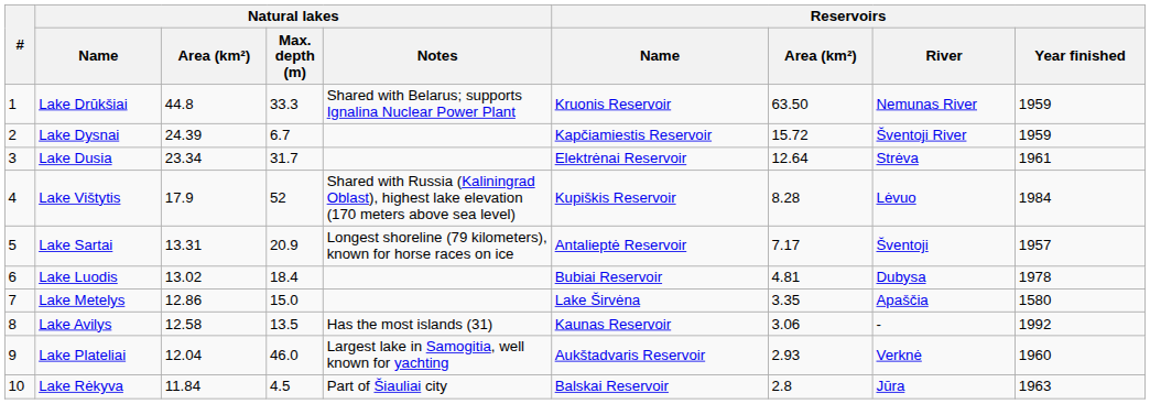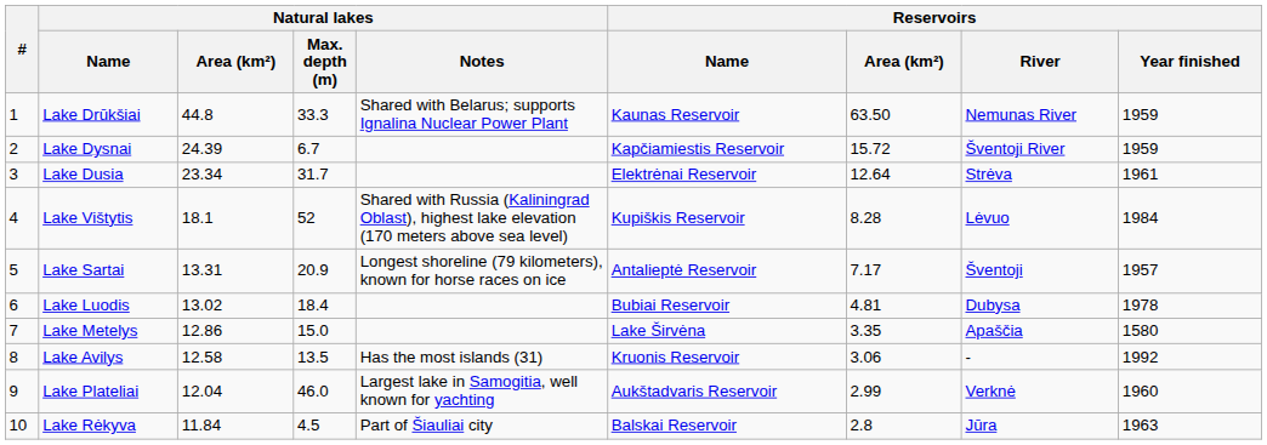Lake Drūkšiai | Reservoirs / Name: Kruonis Reservoir -> Kaunas Reservoir
Lake Vištytis | Natural lakes / Area (km²): 17.9 -> 18.1
Lake Avilys | Reservoirs / Name: Kaunas Reservoir -> Kruonis Reservoir
Lake Plateliai | Reservoirs / Area (km²): 2.93 -> 2.99
